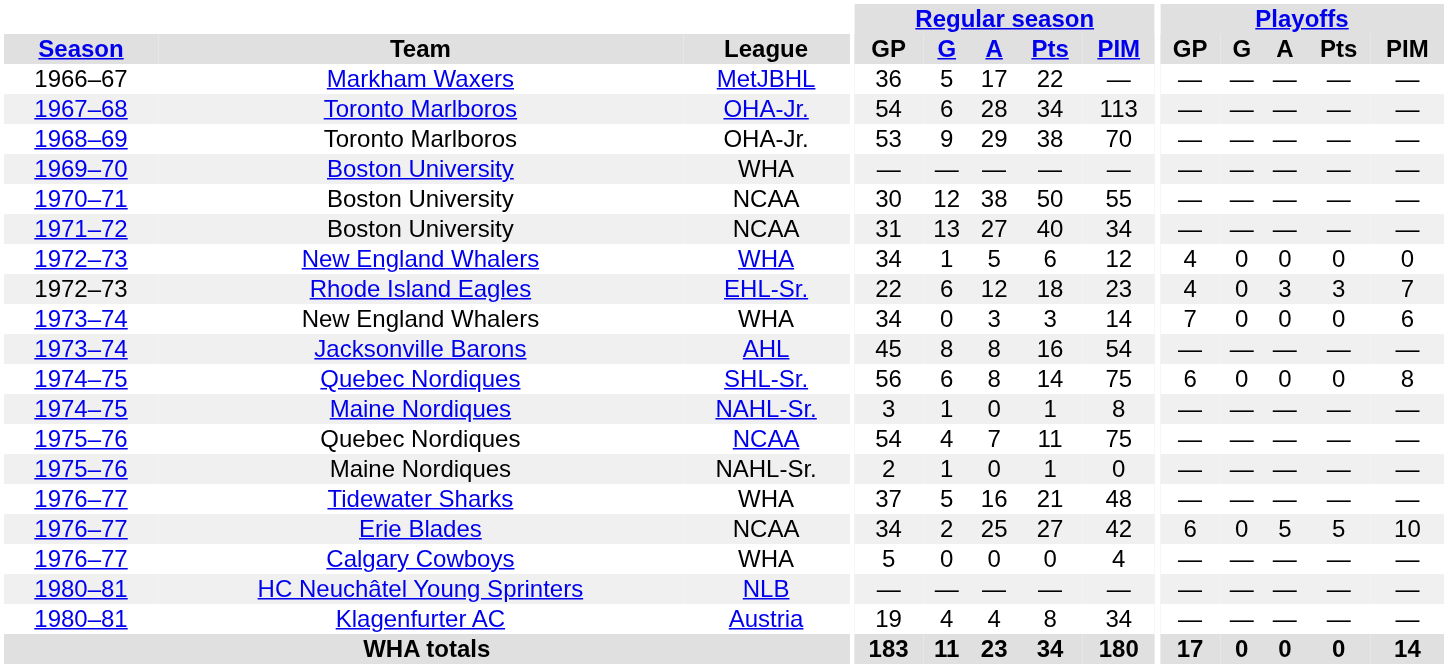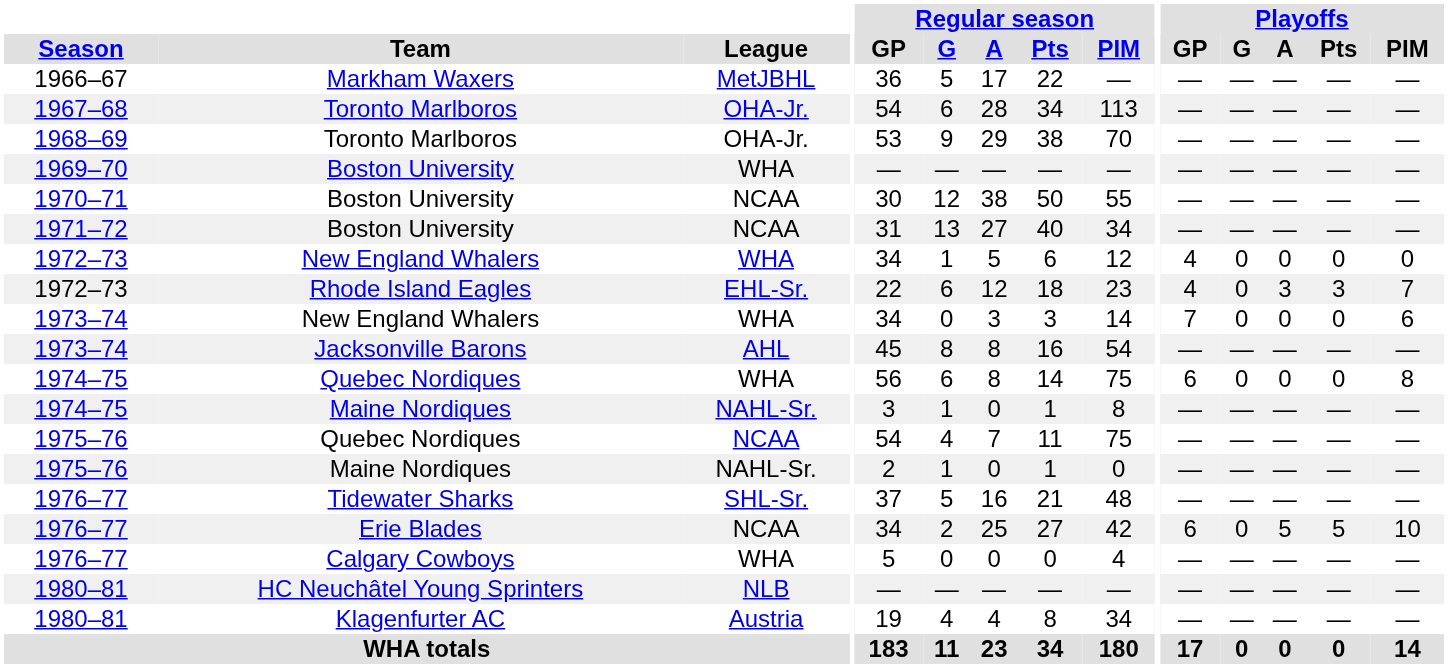1974–75 / Quebec Nordiques | League: SHL-Sr. -> WHA
Tidewater Sharks | League: WHA -> SHL-Sr.
